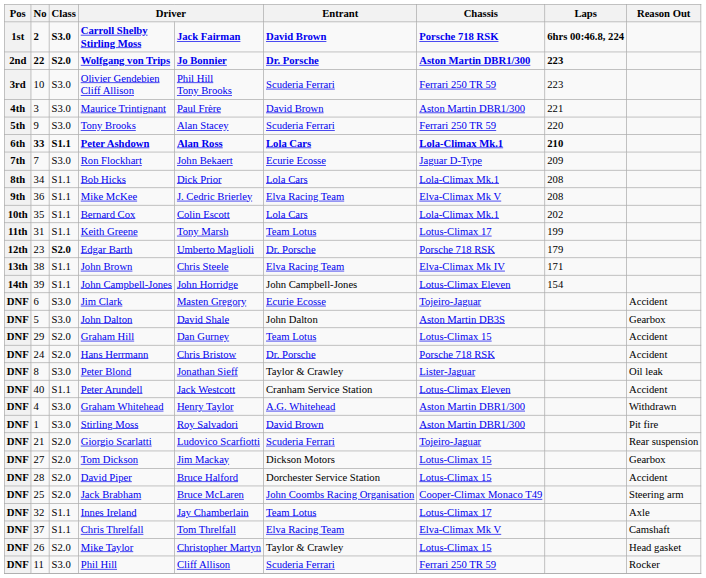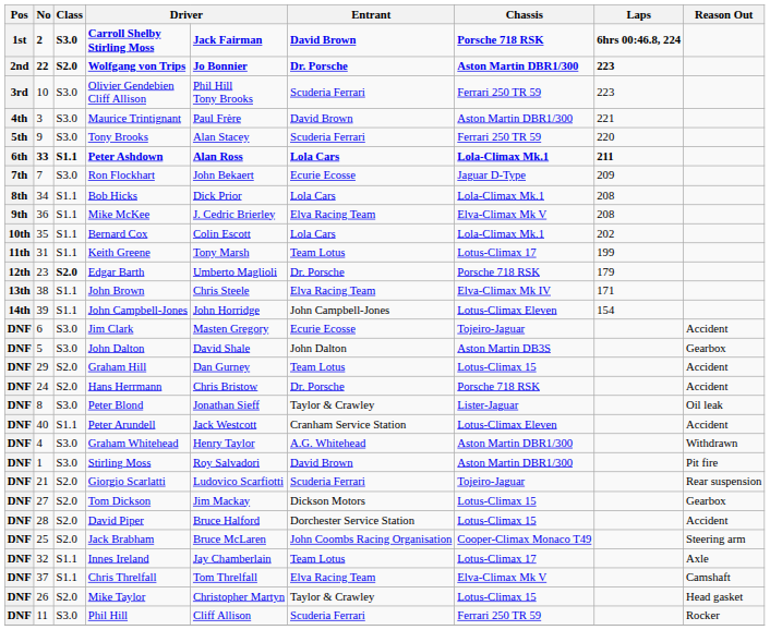Peter Ashdown | Laps: 210 -> 211
